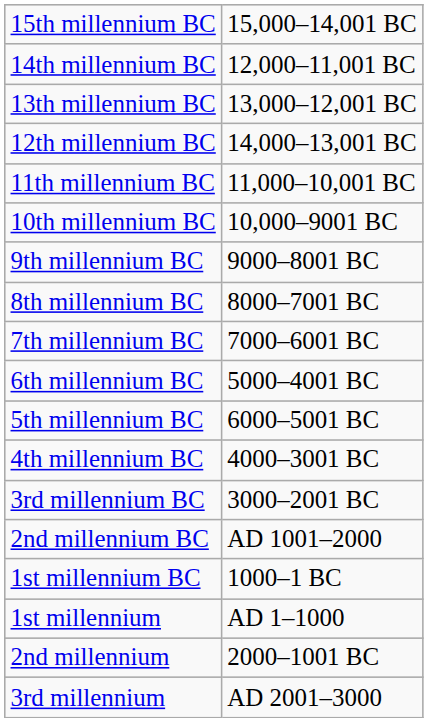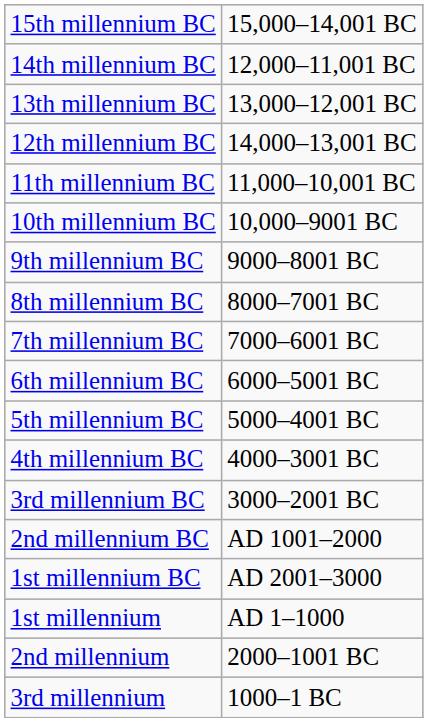6th millennium BC | column 2: 5000–4001 BC -> 6000–5001 BC
5th millennium BC | column 2: 6000–5001 BC -> 5000–4001 BC
1st millennium BC | column 2: 1000–1 BC -> AD 2001–3000
3rd millennium | column 2: AD 2001–3000 -> 1000–1 BC
